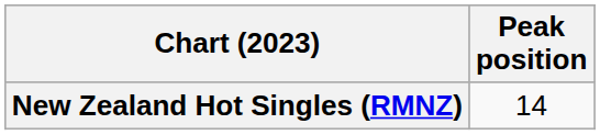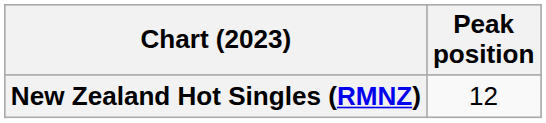New Zealand Hot Singles (RMNZ) | Peak position: 14 -> 12
